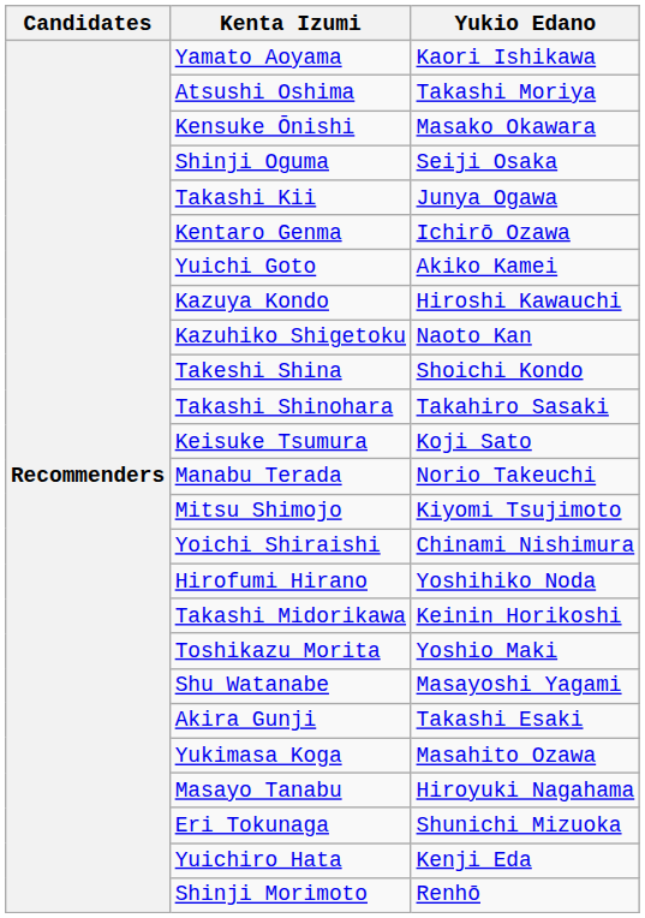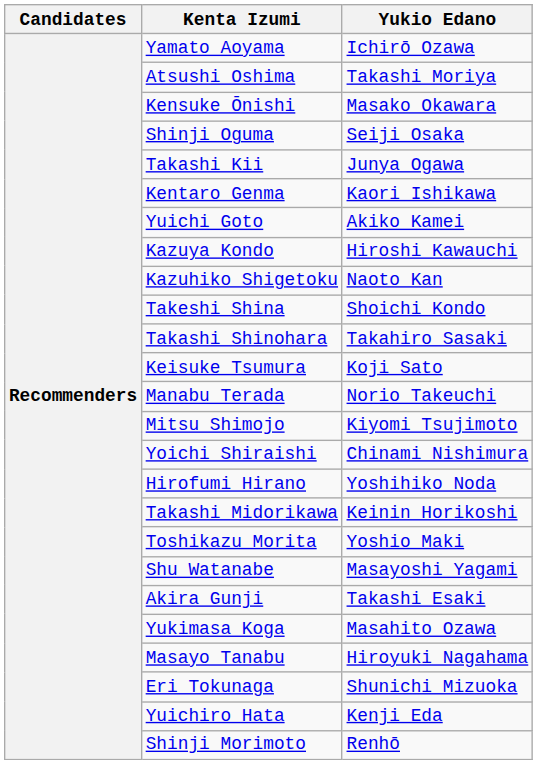Yamato Aoyama | Yukio Edano: Kaori Ishikawa -> Ichirō Ozawa
Kentaro Genma | Yukio Edano: Ichirō Ozawa -> Kaori Ishikawa
